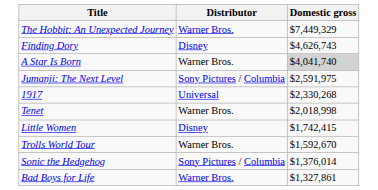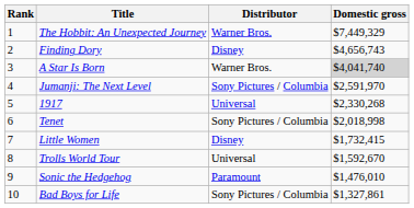+ column: Rank | 1 | 2 | 3 | 4 | 5 | 6 | 7 | 8 | 9 | 10
Finding Dory | Domestic gross: $4,626,743 -> $4,656,743
Jumanji: The Next Level | Domestic gross: $2,591,975 -> $2,591,970
Tenet | Distributor: Warner Bros. -> Sony Pictures / Columbia
Little Women | Domestic gross: $1,742,415 -> $1,732,415
Trolls World Tour | Distributor: Warner Bros. -> Universal
Sonic the Hedgehog | Distributor: Sony Pictures / Columbia -> Paramount
Sonic the Hedgehog | Domestic gross: $1,376,014 -> $1,476,010
Bad Boys for Life | Distributor: Warner Bros. -> Sony Pictures / Columbia
